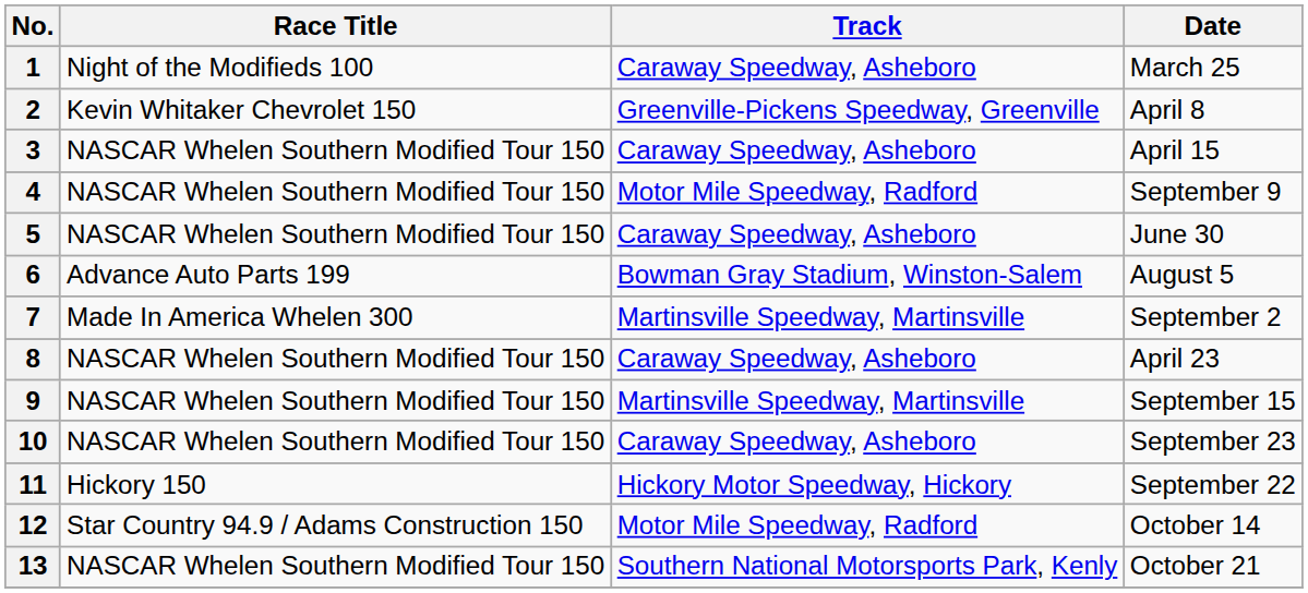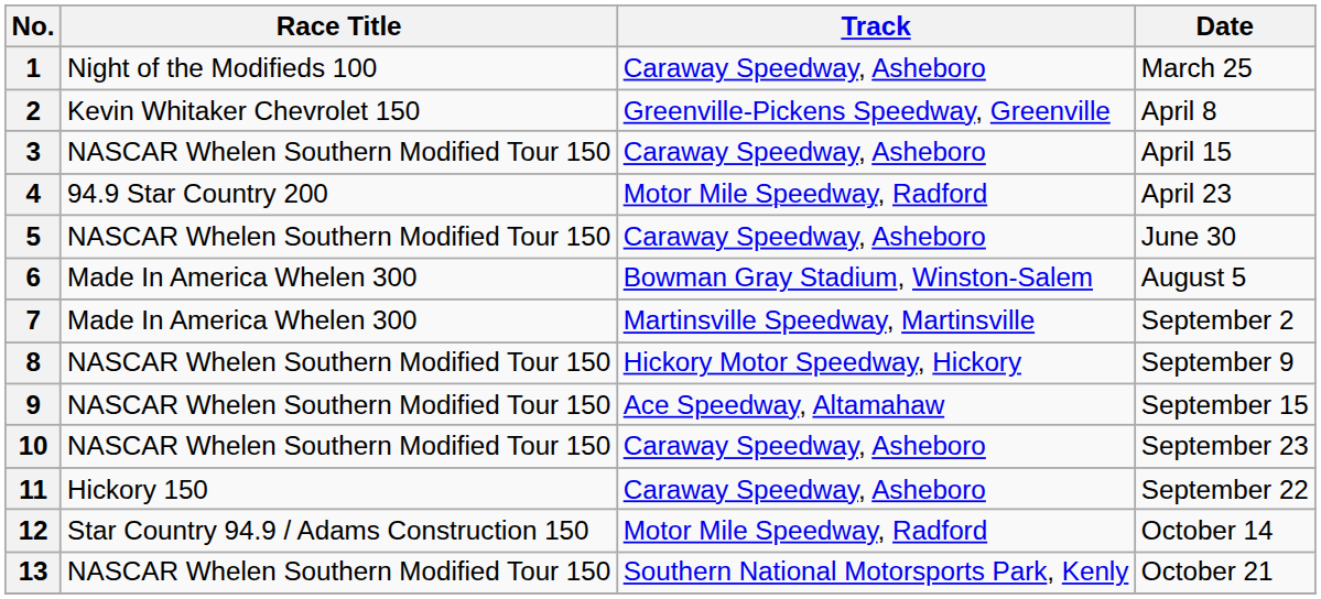4 | Race Title: NASCAR Whelen Southern Modified Tour 150 -> 94.9 Star Country 200
4 | Date: September 9 -> April 23
6 | Race Title: Advance Auto Parts 199 -> Made In America Whelen 300
8 | Track: Caraway Speedway, Asheboro -> Hickory Motor Speedway, Hickory
8 | Date: April 23 -> September 9
9 | Track: Martinsville Speedway, Martinsville -> Ace Speedway, Altamahaw
11 | Track: Hickory Motor Speedway, Hickory -> Caraway Speedway, Asheboro
